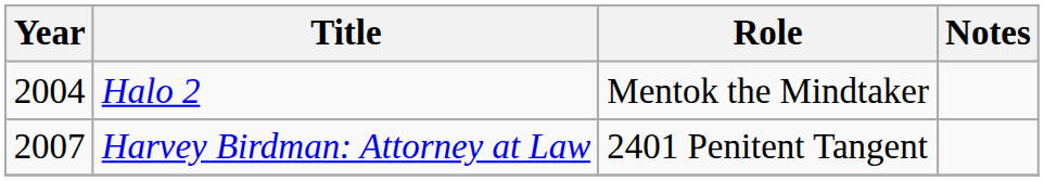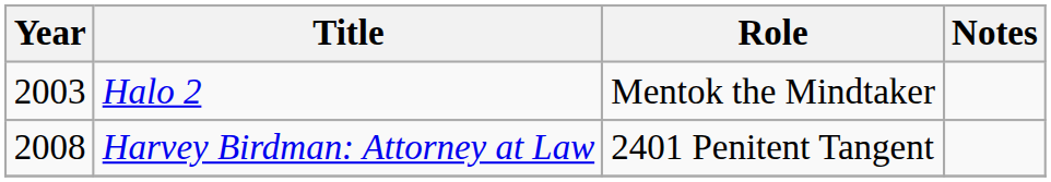Halo 2 | Year: 2004 -> 2003
Harvey Birdman: Attorney at Law | Year: 2007 -> 2008
